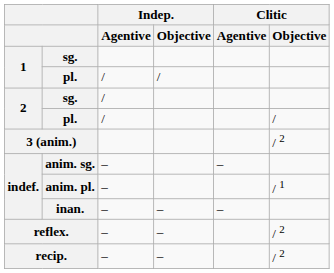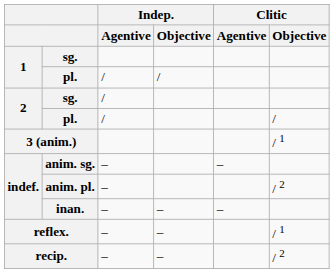3 (anim.) | Clitic / Objective: / 2 -> / 1
anim. pl. | Clitic / Objective: / 1 -> / 2
reflex. | Clitic / Objective: / 2 -> / 1
